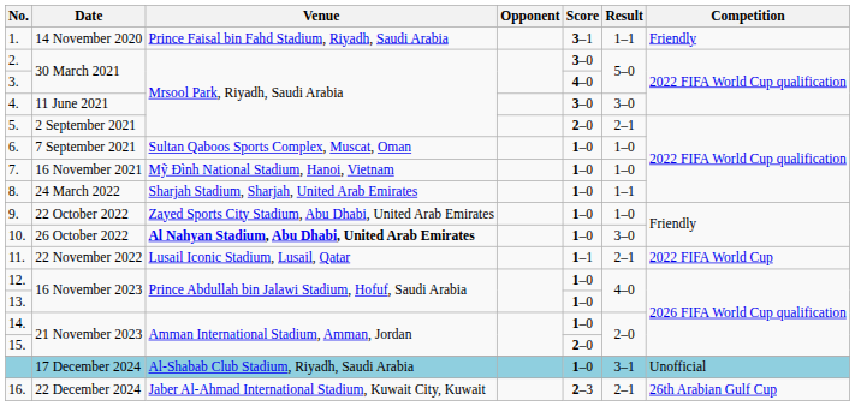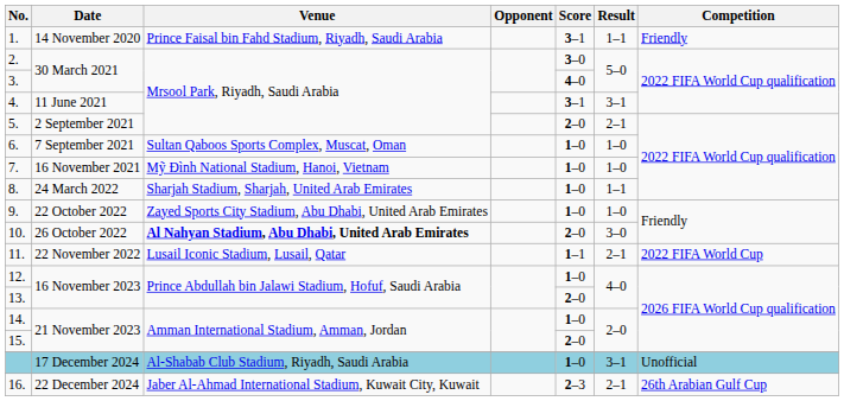4. | Score: 3–0 -> 3–1
4. | Result: 3–0 -> 3–1
10. | Score: 1–0 -> 2–0
13. | Score: 1–0 -> 2–0
